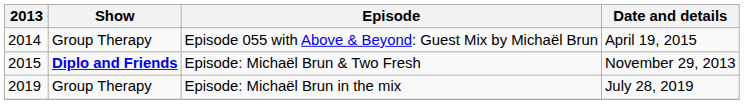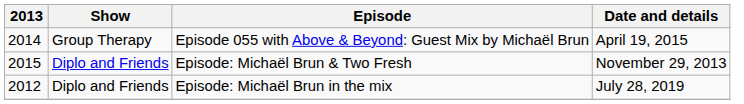Episode: Michaël Brun & Two Fresh | Show: bold -> normal
Episode: Michaël Brun in the mix | 2013: 2019 -> 2012
Episode: Michaël Brun in the mix | Show: Group Therapy -> Diplo and Friends
